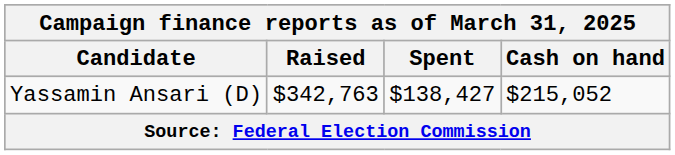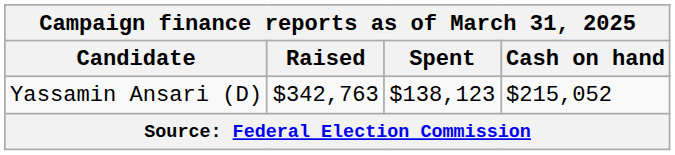Yassamin Ansari (D) | Spent: $138,427 -> $138,123
